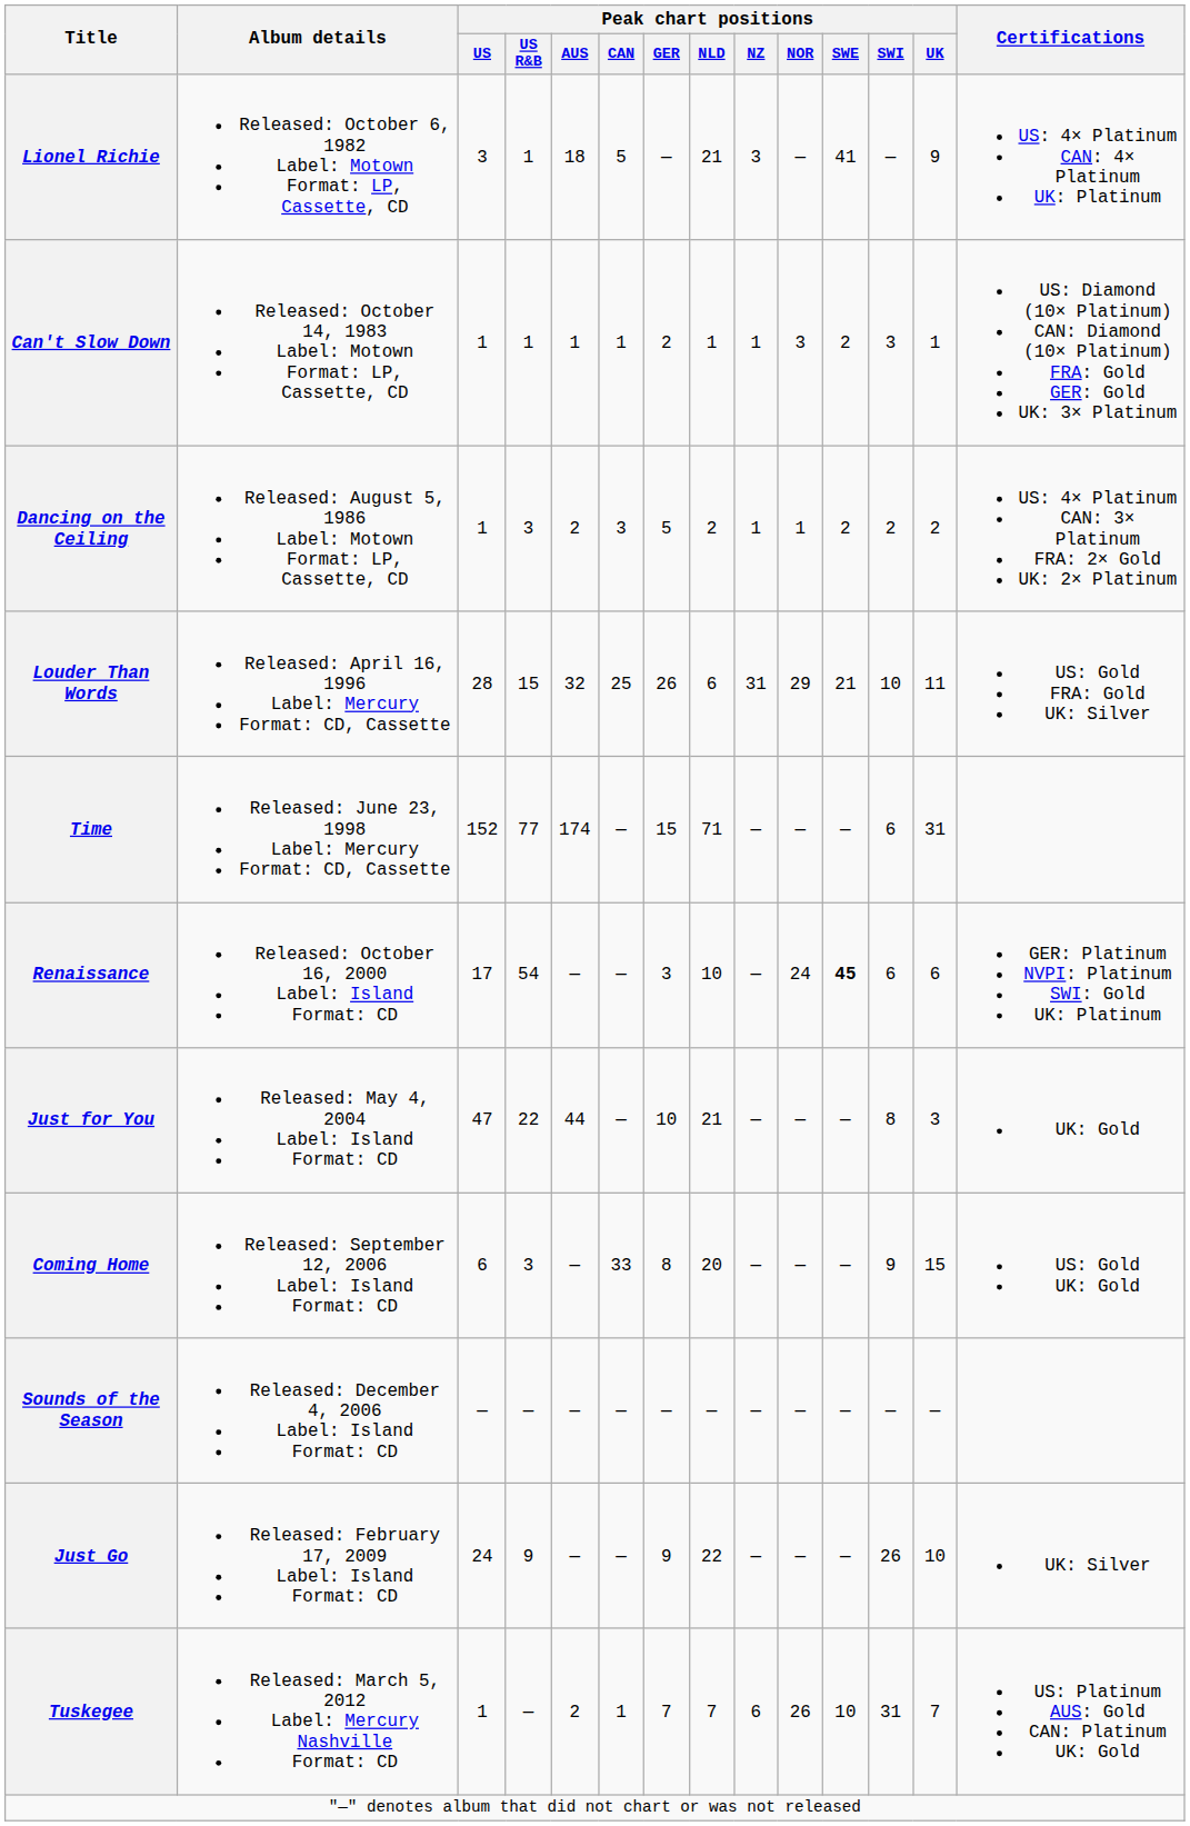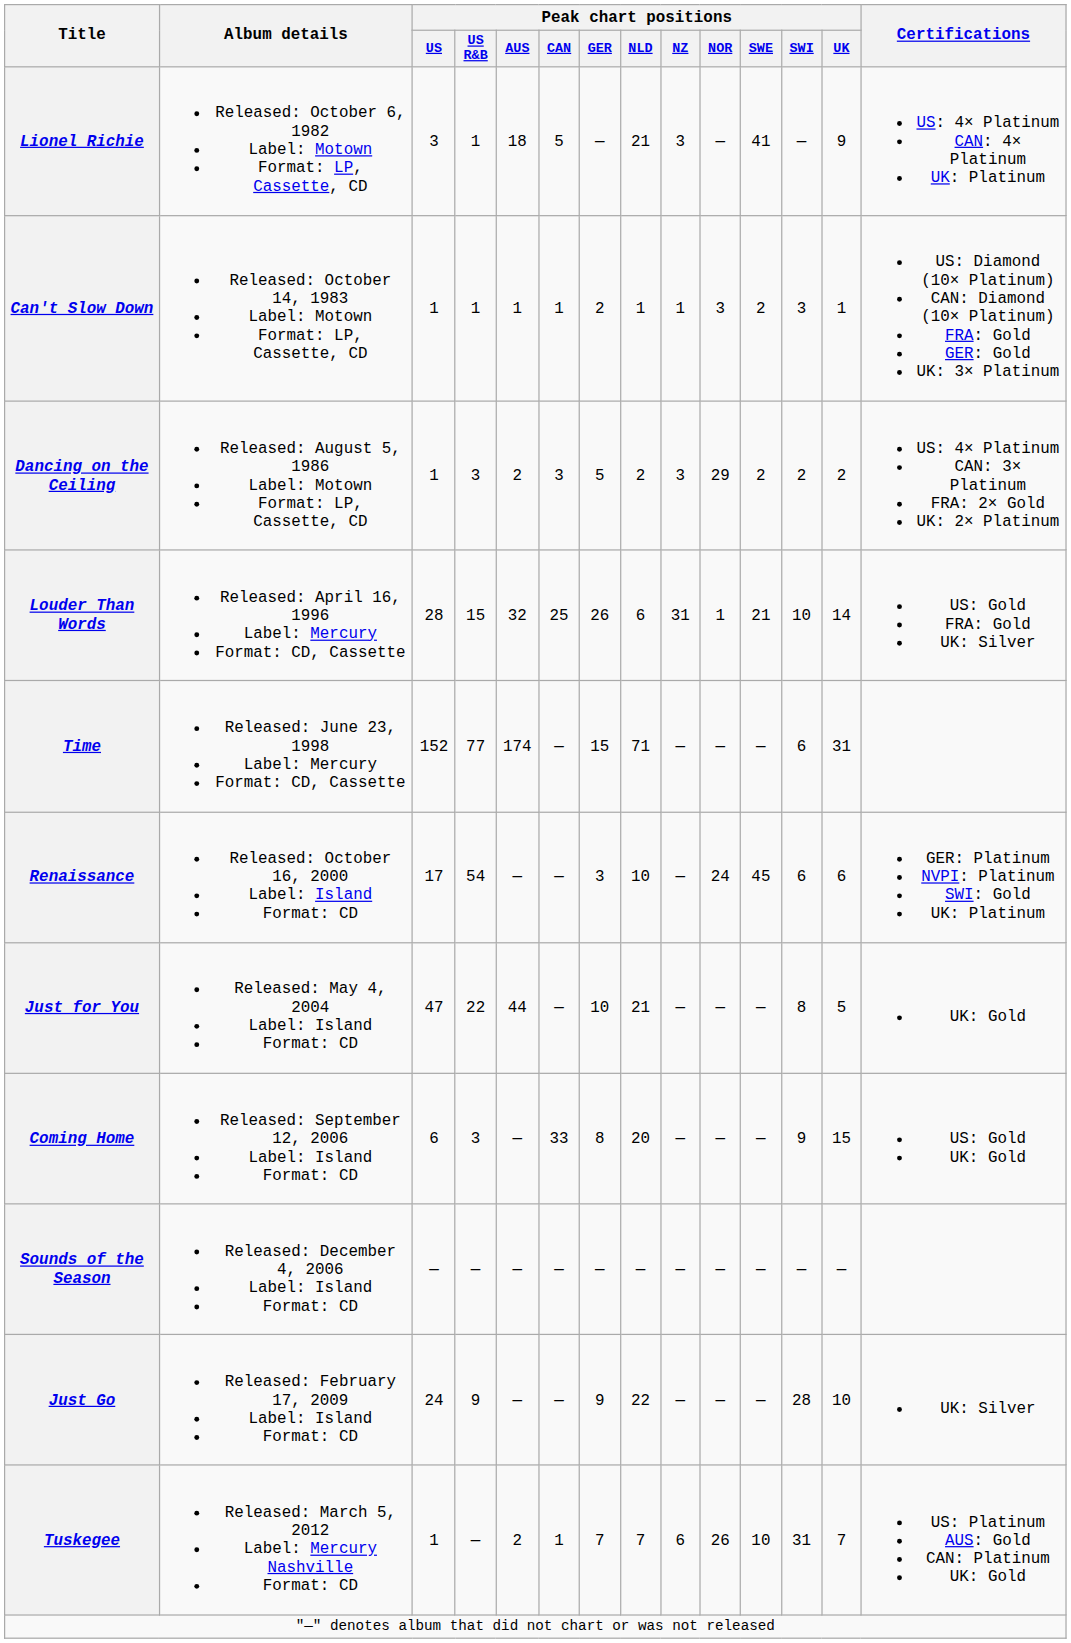Dancing on the Ceiling | Peak chart positions / NZ: 1 -> 3
Dancing on the Ceiling | Peak chart positions / NOR: 1 -> 29
Louder Than Words | Peak chart positions / NOR: 29 -> 1
Louder Than Words | Peak chart positions / UK: 11 -> 14
Renaissance | Peak chart positions / SWE: bold -> normal
Just for You | Peak chart positions / UK: 3 -> 5
Just Go | Peak chart positions / SWI: 26 -> 28
